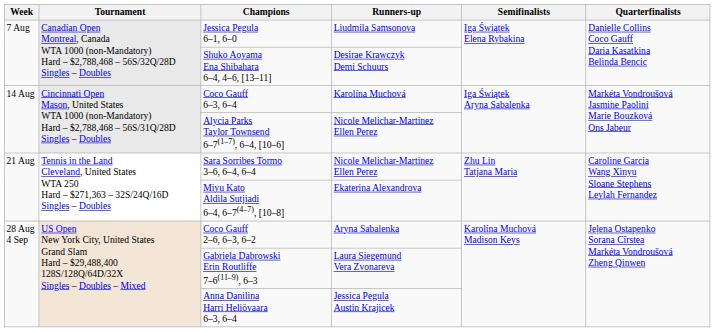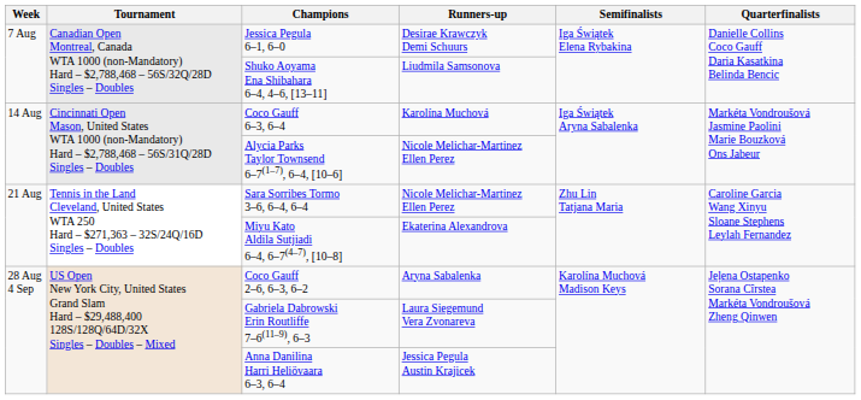Jessica Pegula 6–1, 6–0 | Runners-up: Liudmila Samsonova -> Desirae Krawczyk Demi Schuurs
Shuko Aoyama Ena Shibahara 6–4, 4–6, [13–11] | Runners-up: Desirae Krawczyk Demi Schuurs -> Liudmila Samsonova
